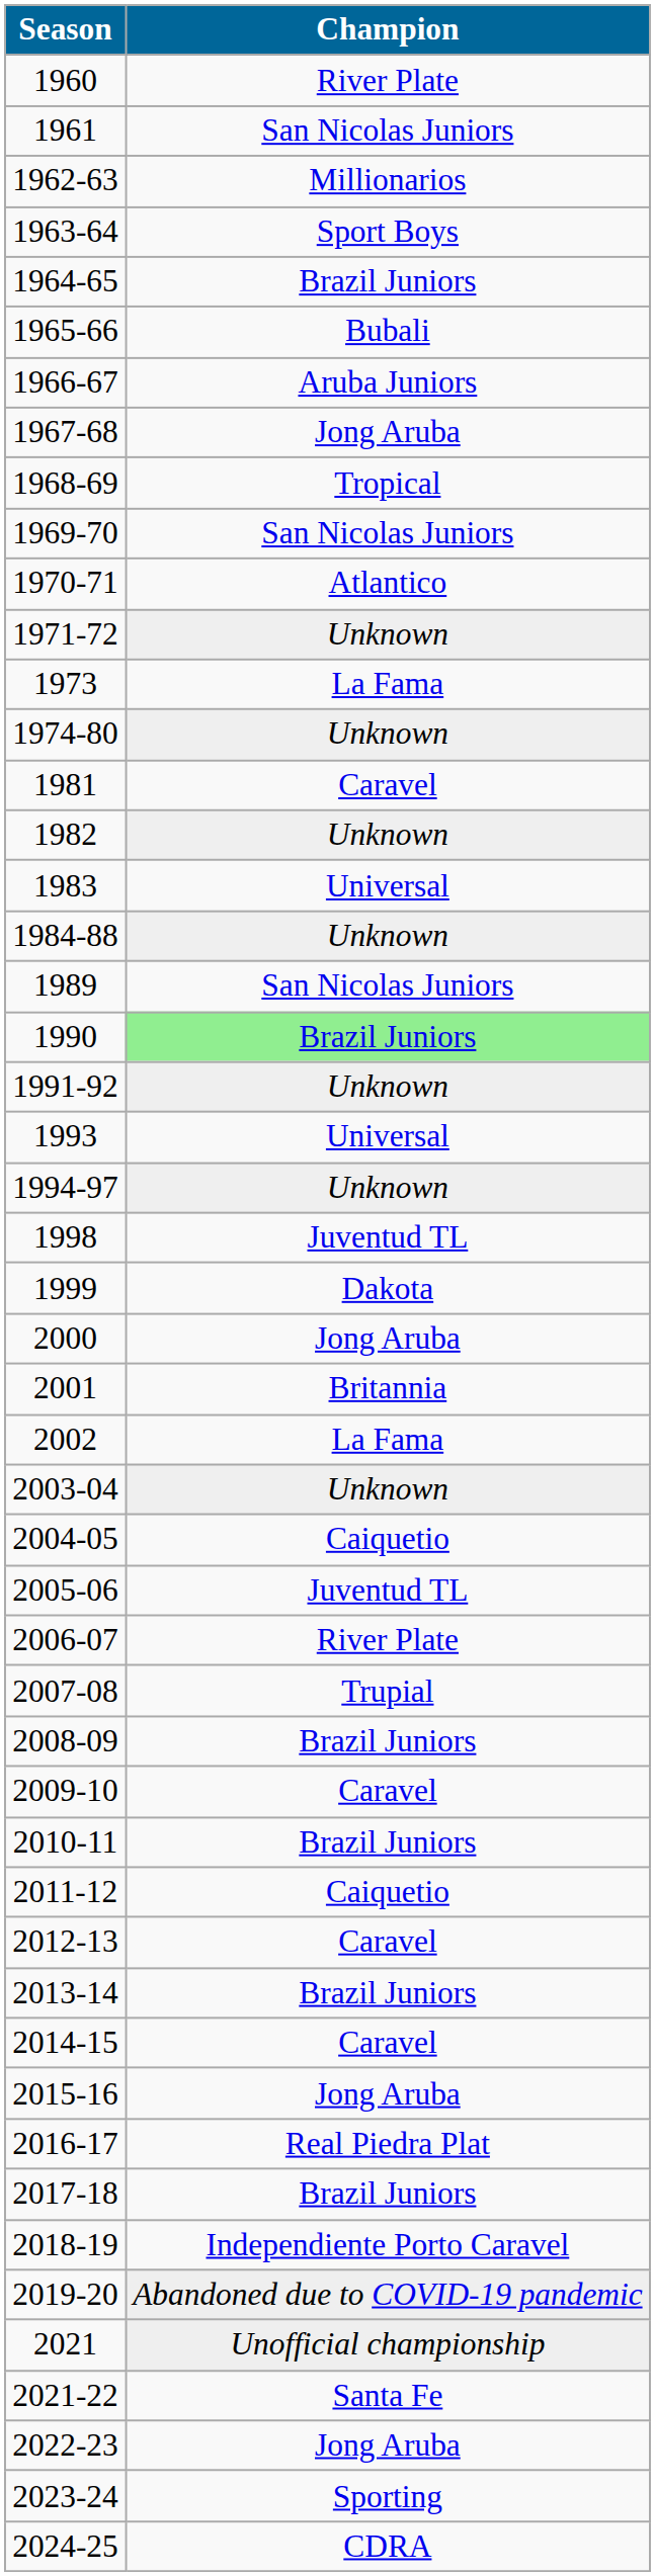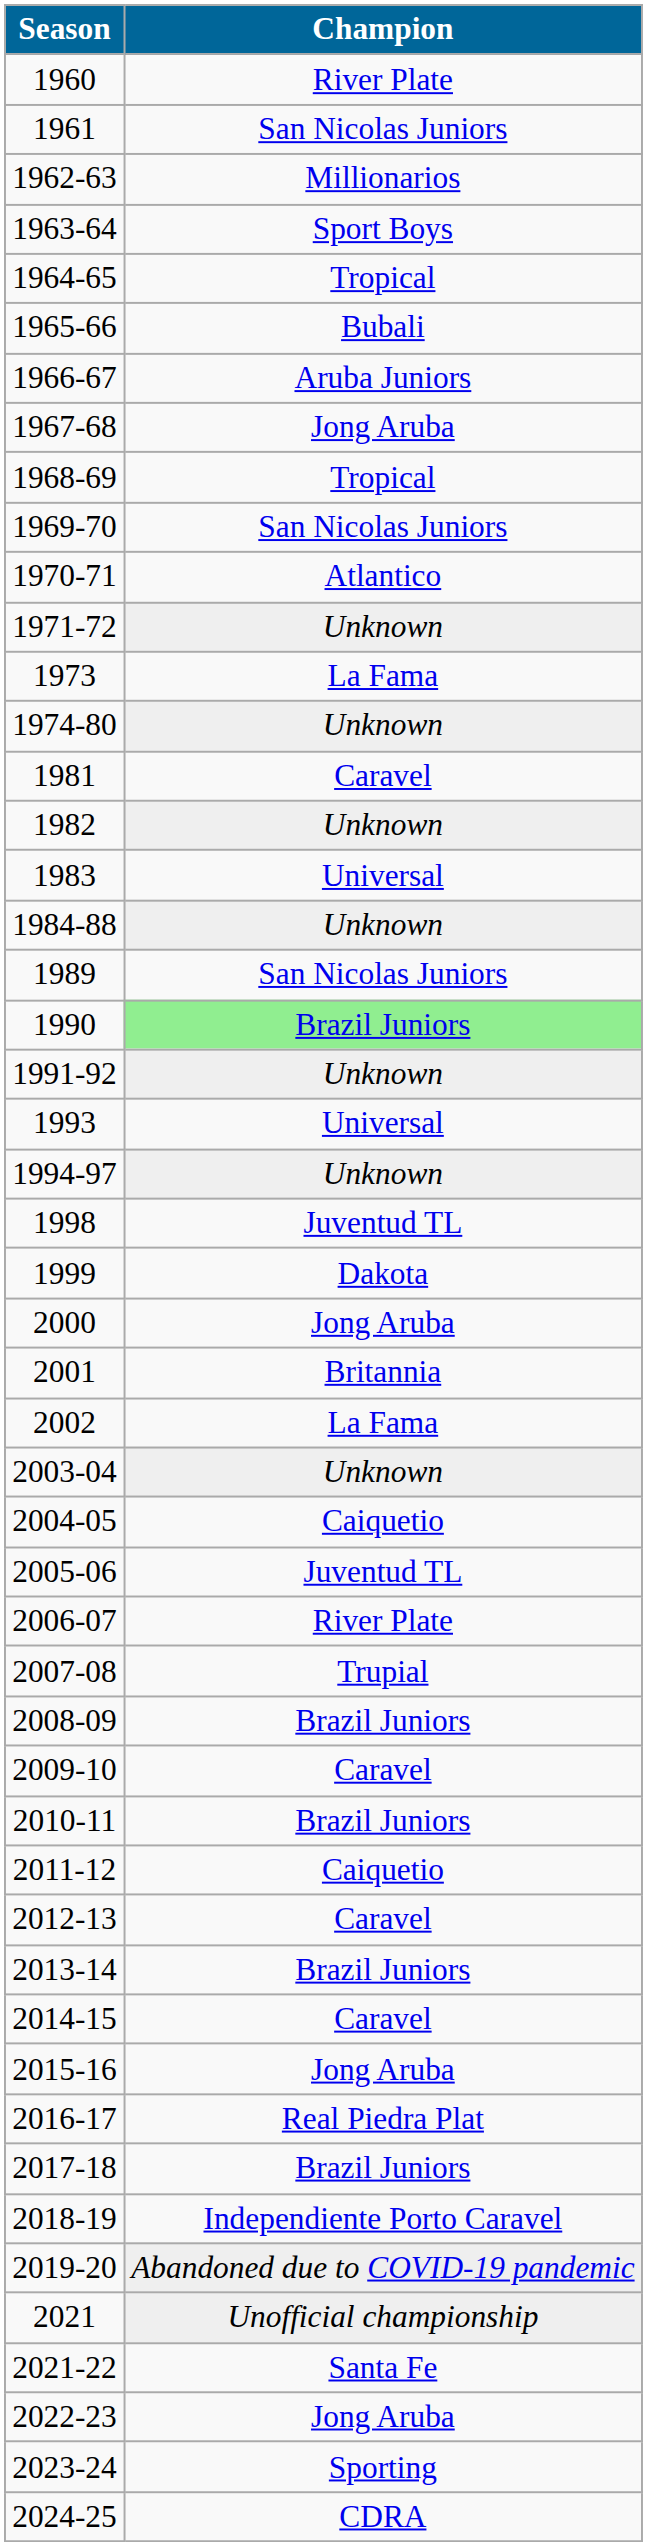1964-65 | Champion: Brazil Juniors -> Tropical
